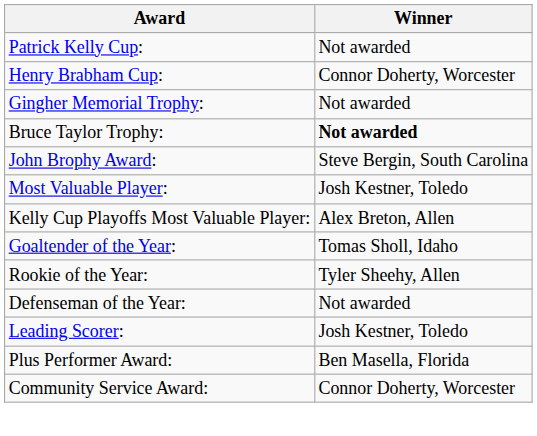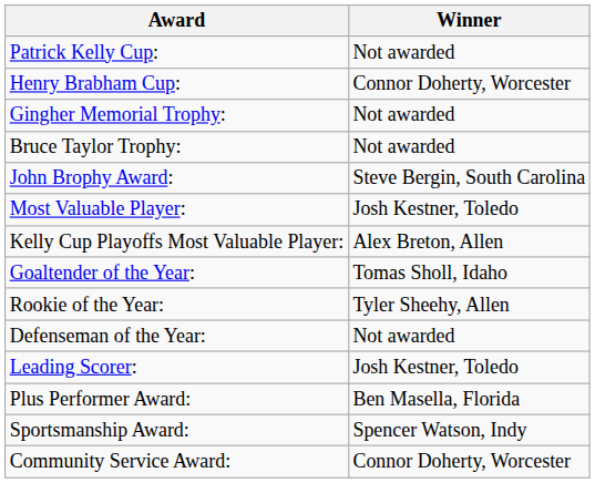Bruce Taylor Trophy: | Winner: bold -> normal
+ row: Sportsmanship Award: | Spencer Watson, Indy
